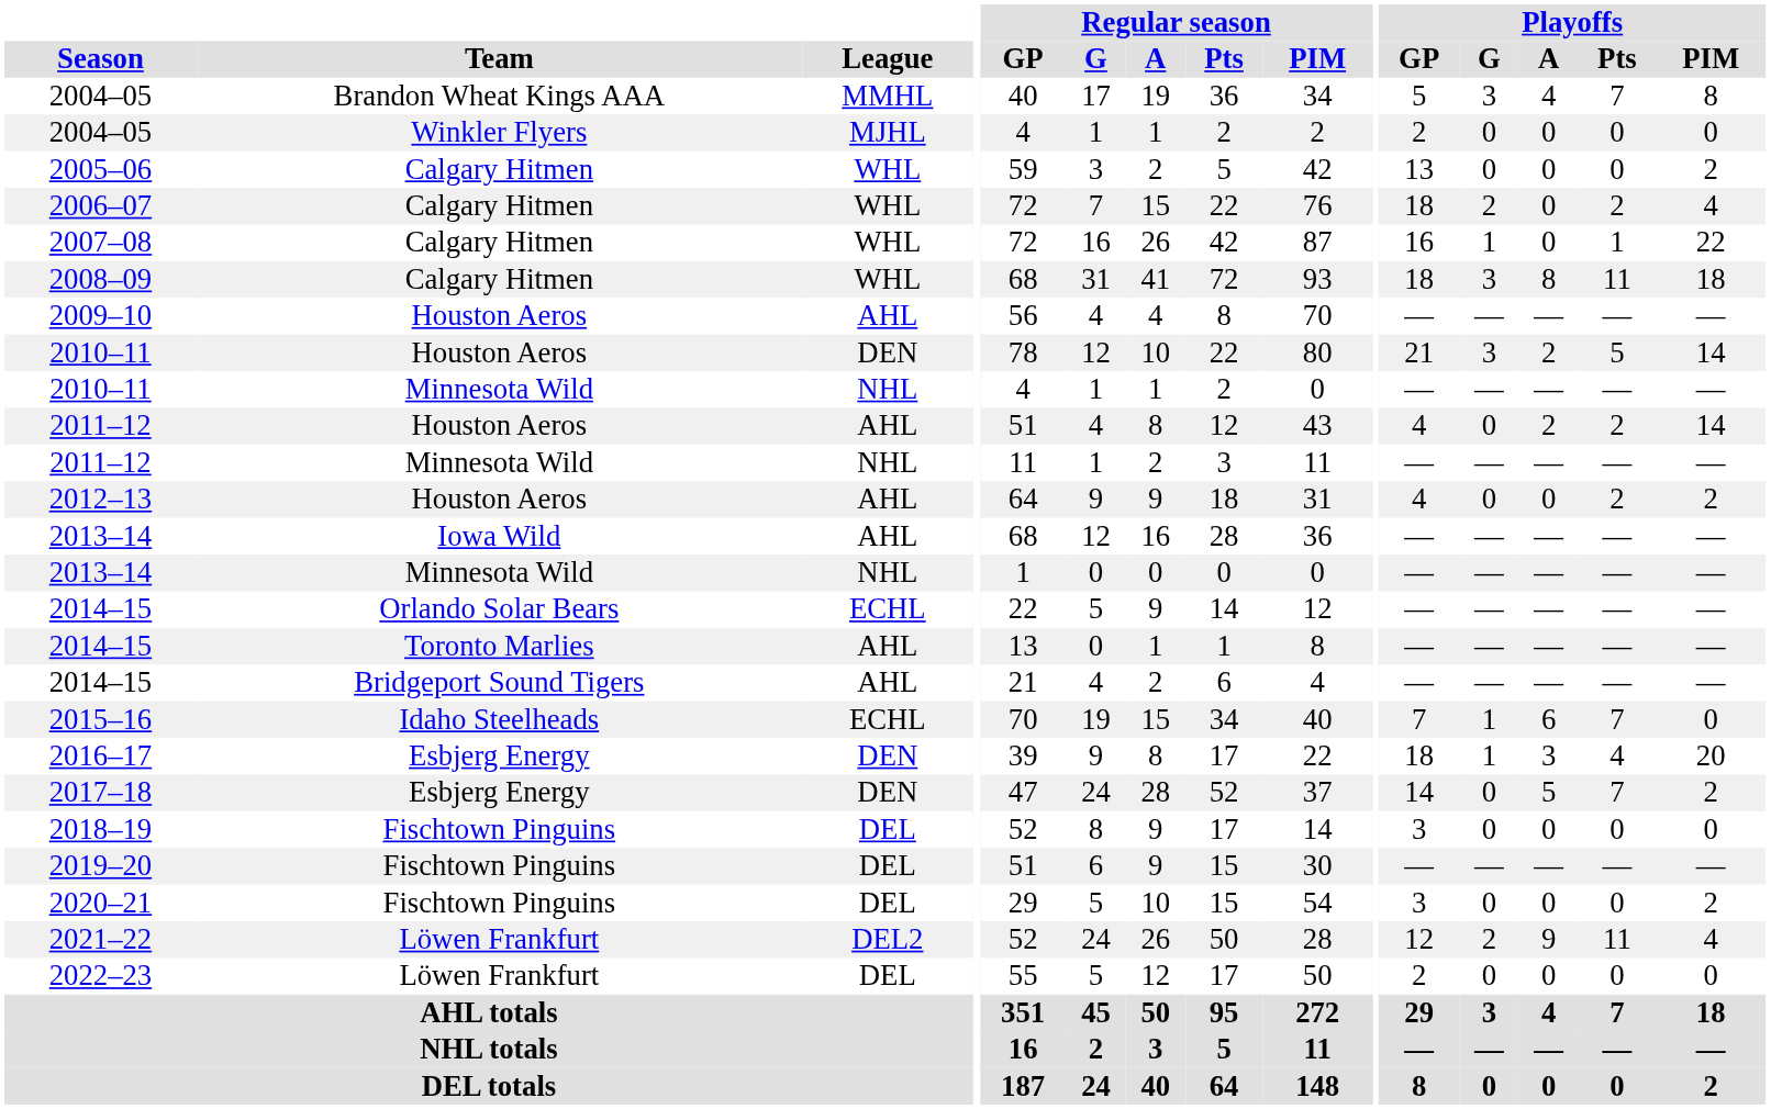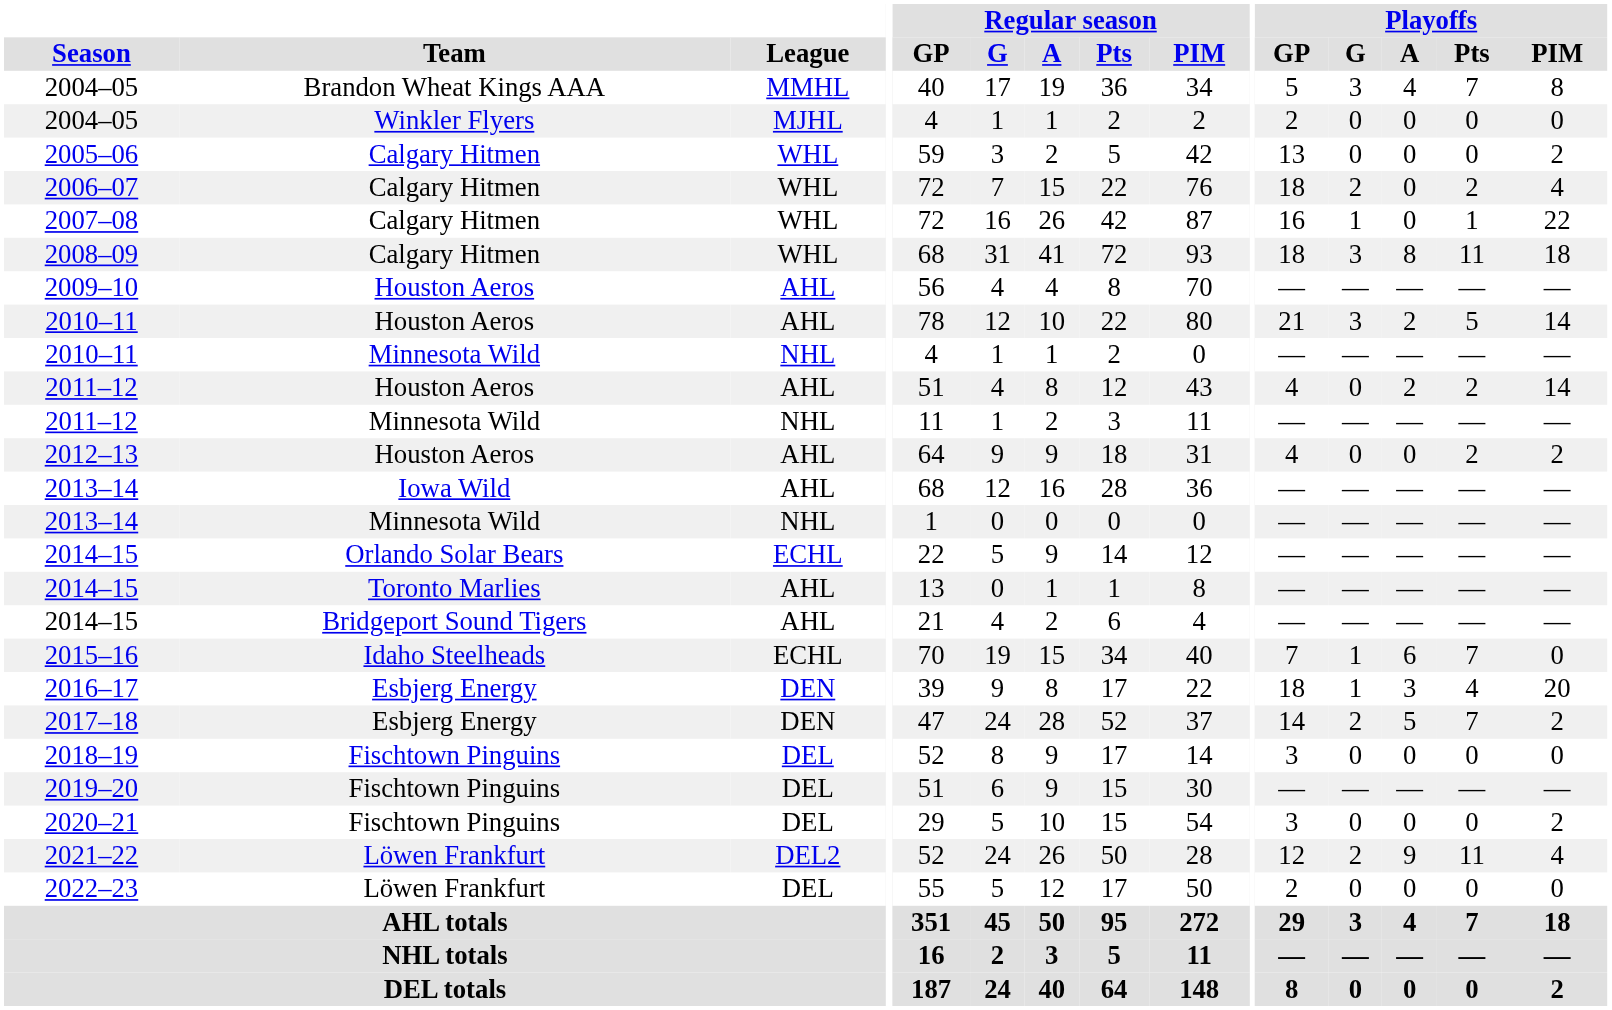2010–11 / Houston Aeros | League: DEN -> AHL
2017–18 | Playoffs / G: 0 -> 2
